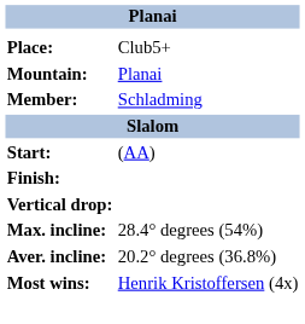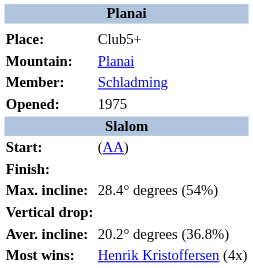+ row: Opened: | 1975
rows swapped: Vertical drop: <-> Max. incline:
